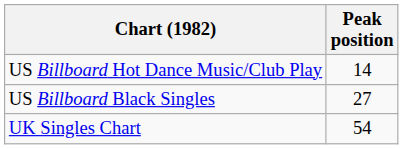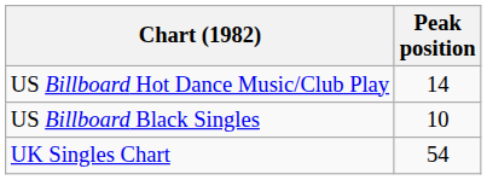US Billboard Black Singles | Peak position: 27 -> 10
